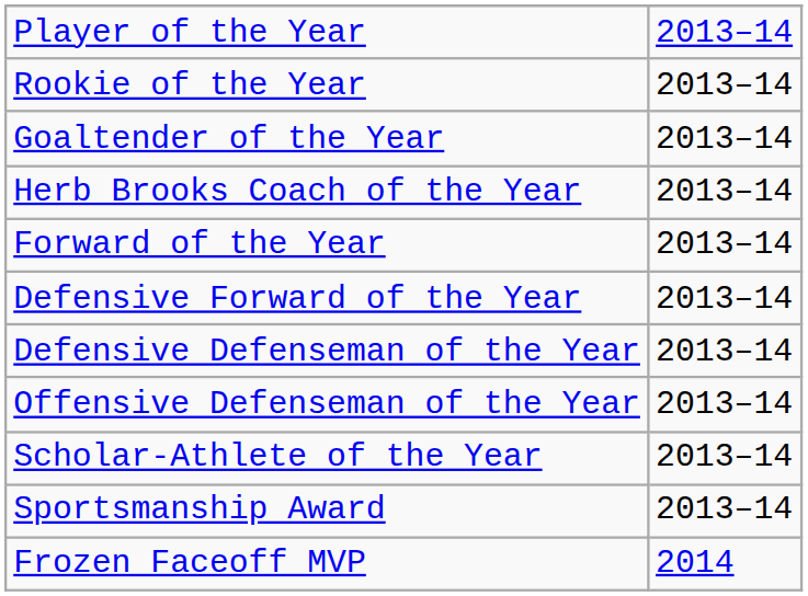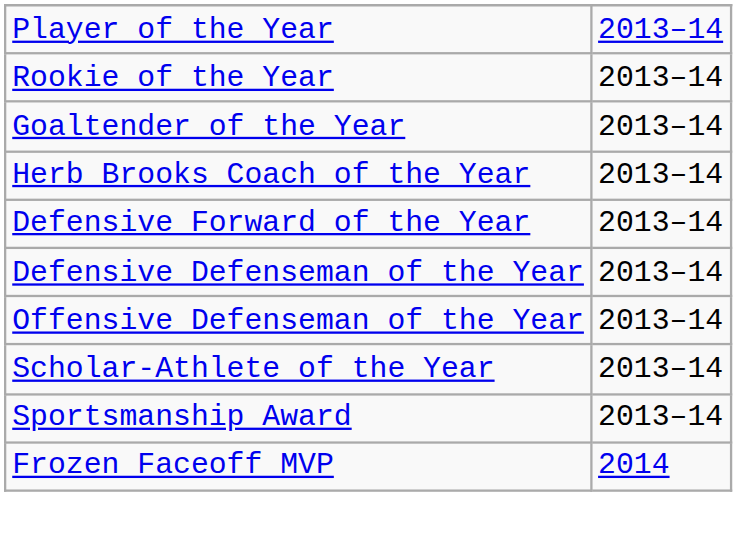- row: Forward of the Year | 2013–14
